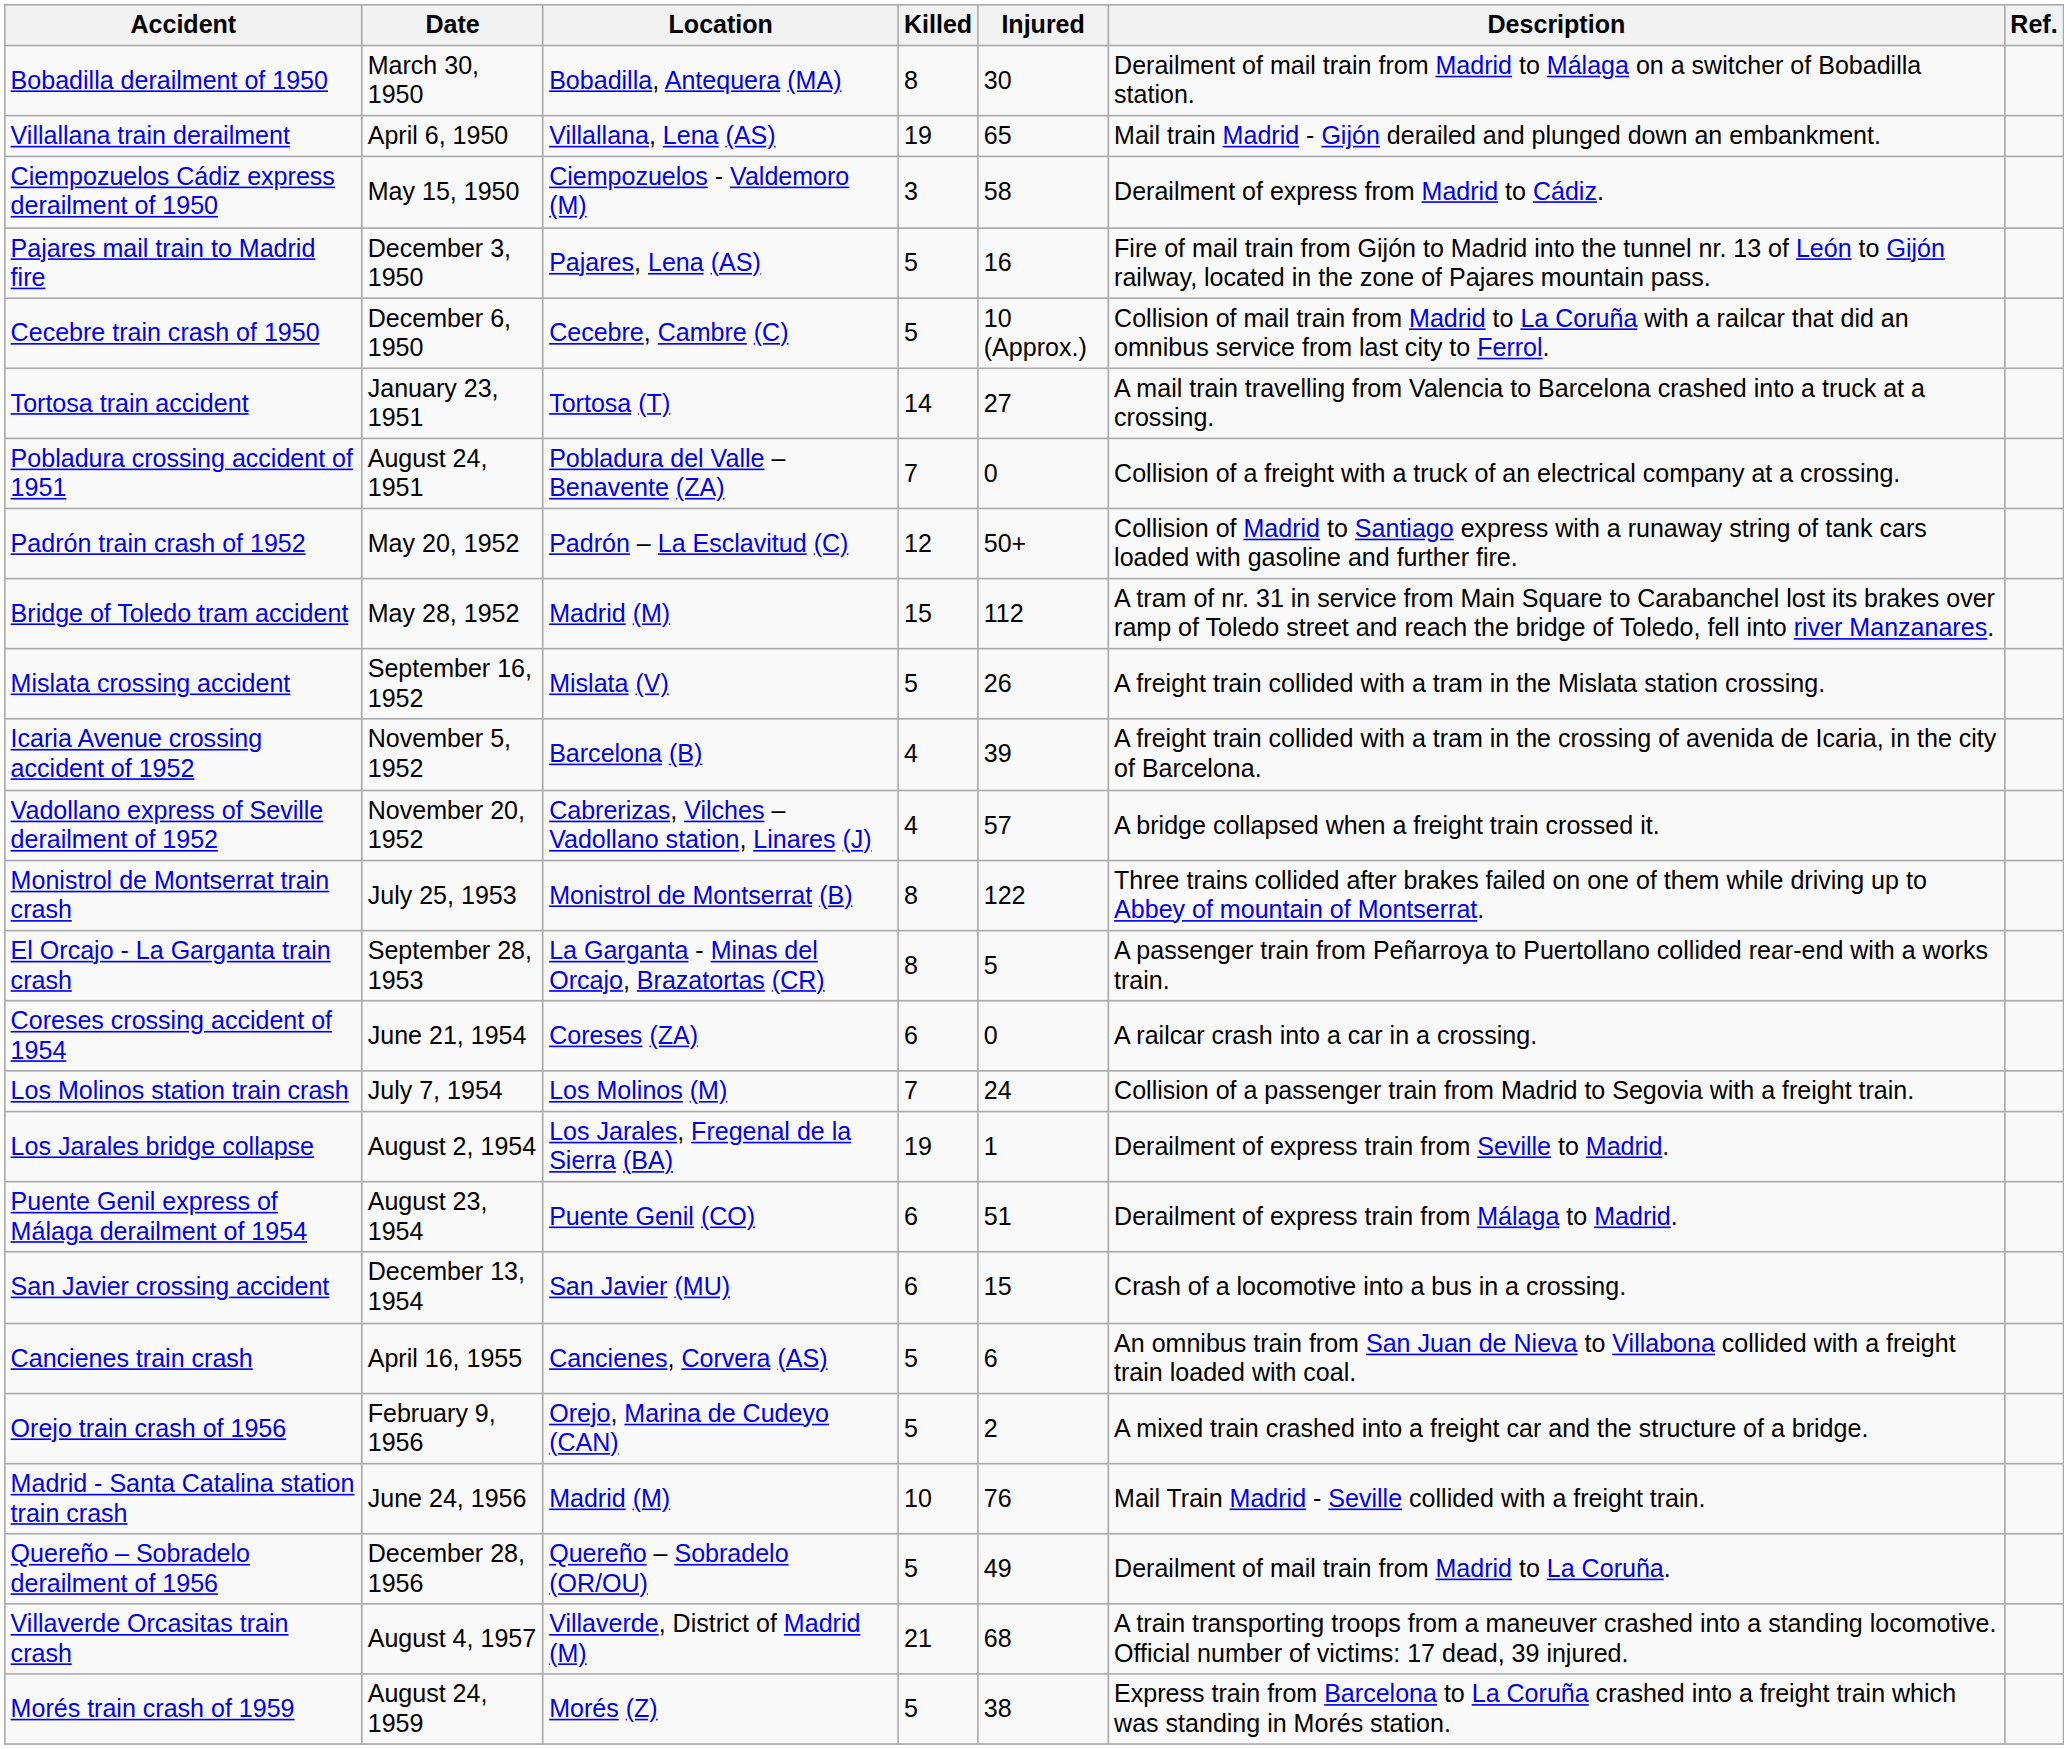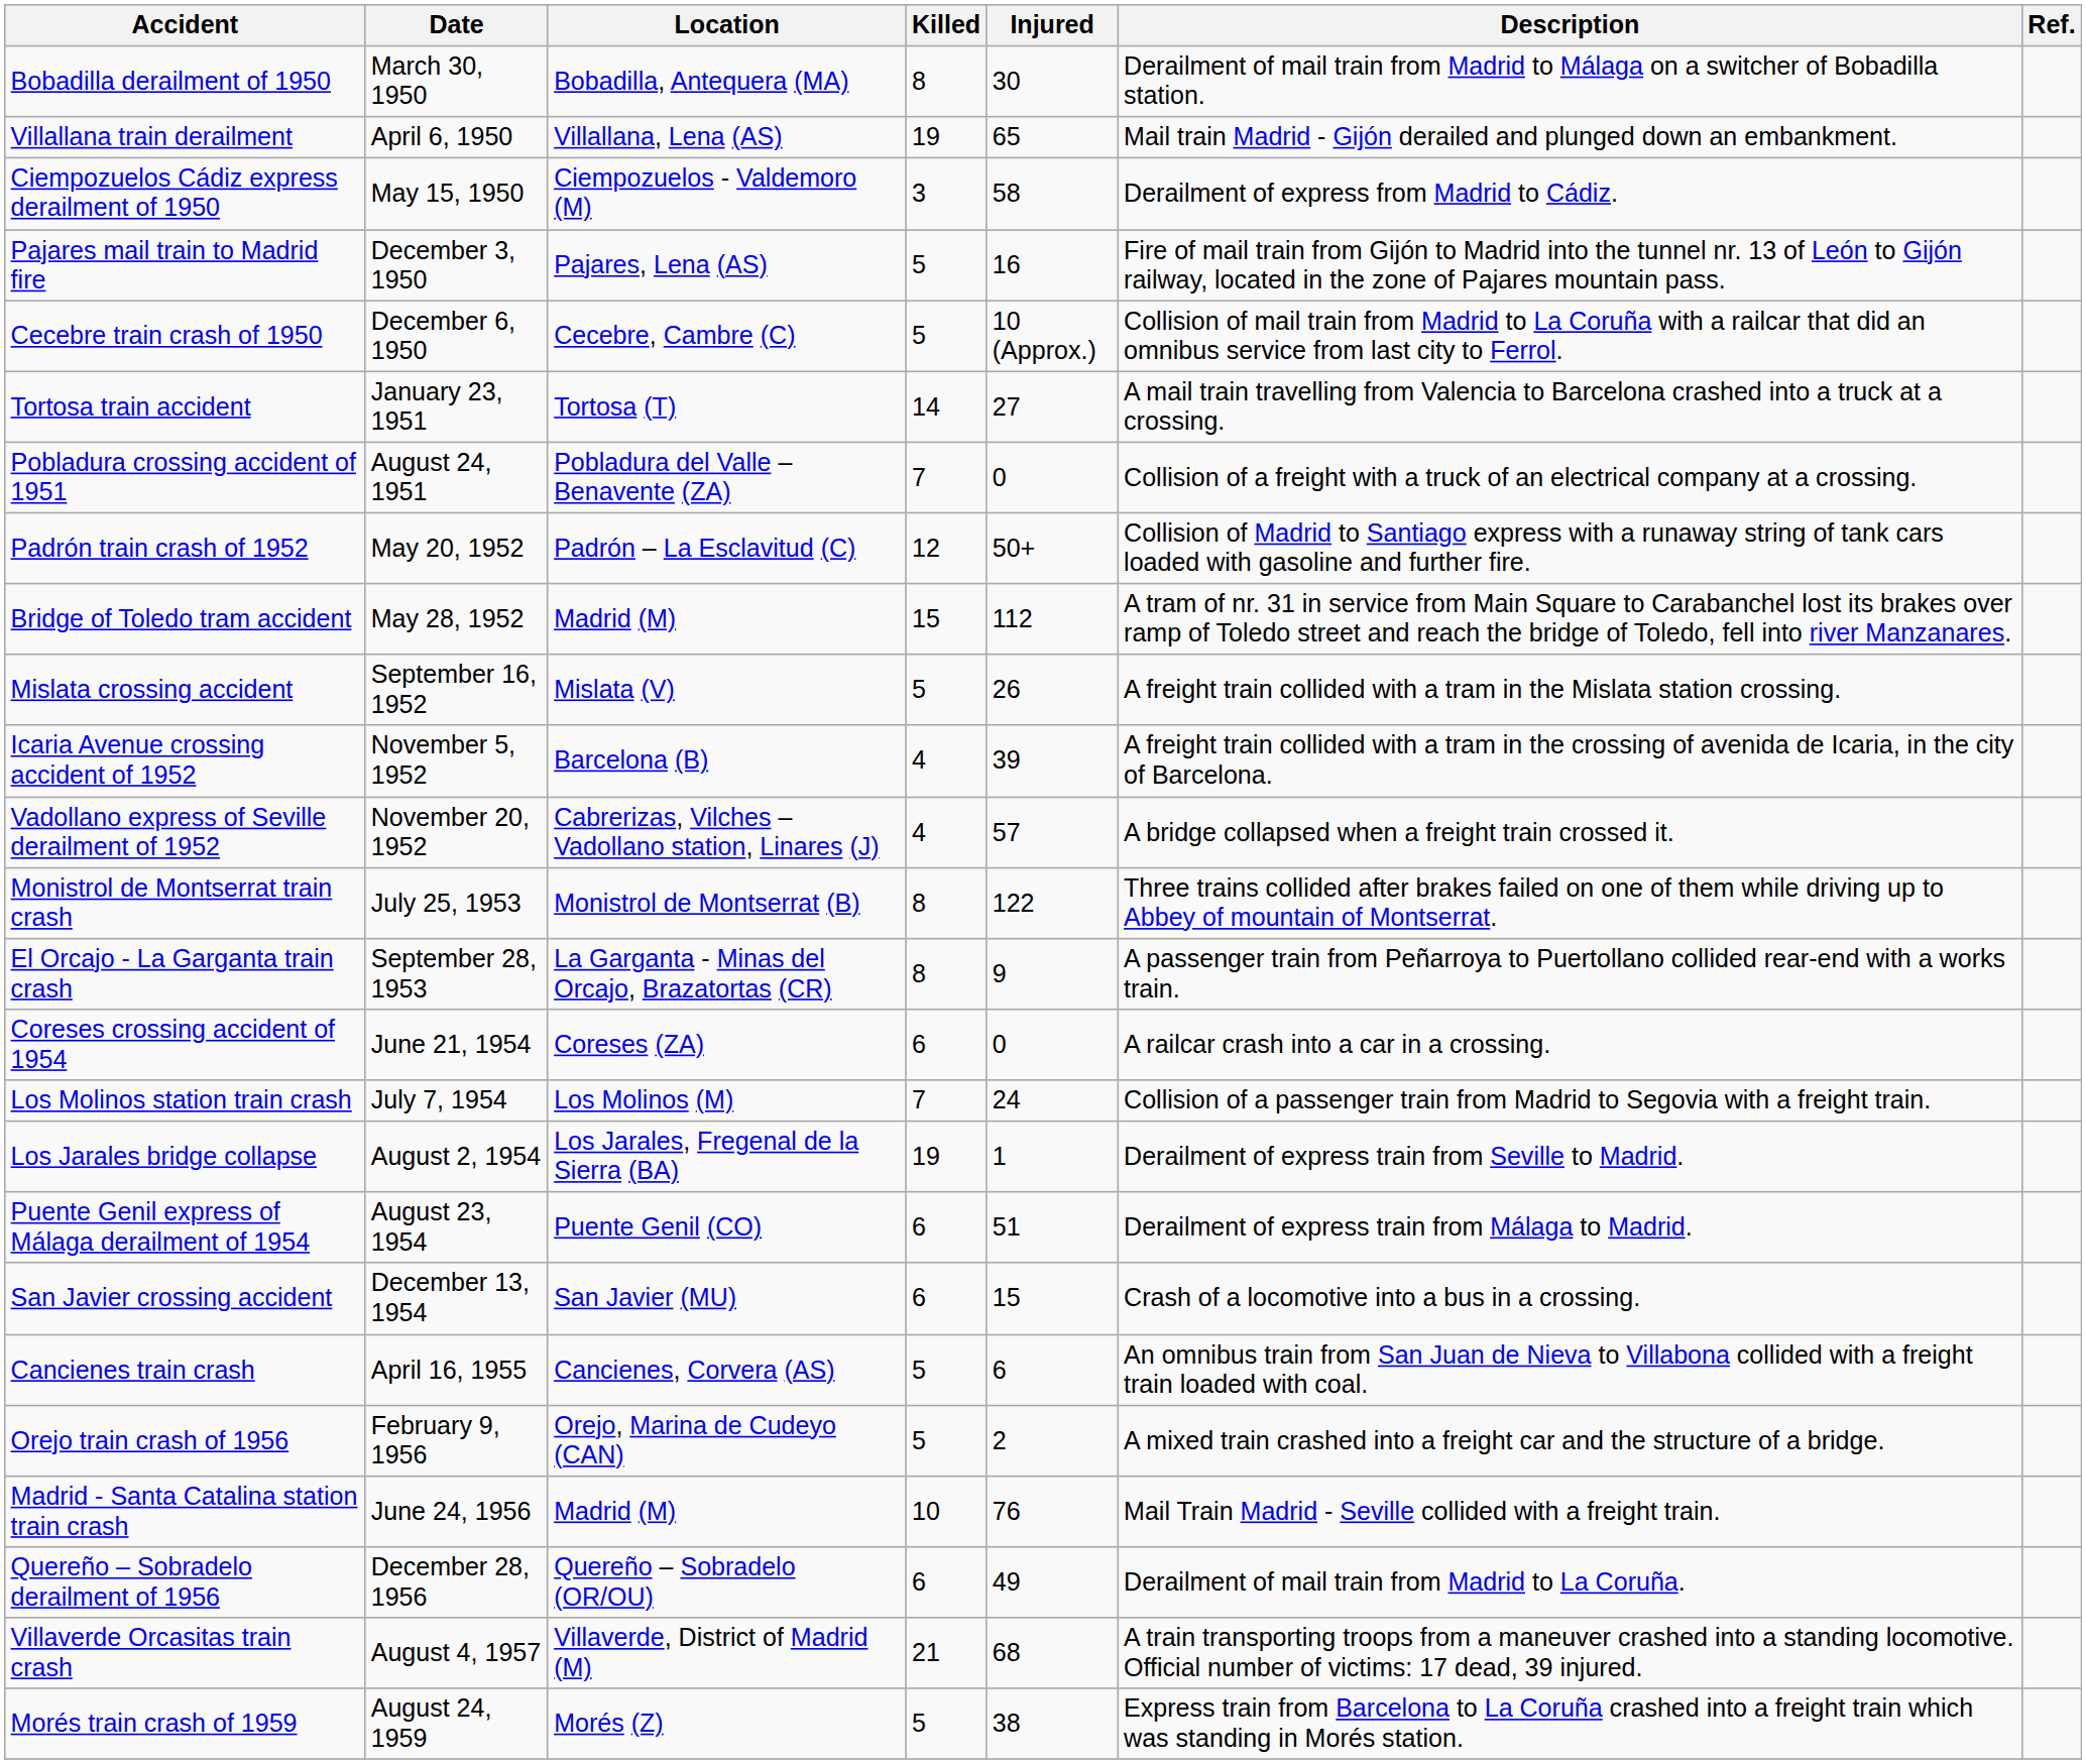El Orcajo - La Garganta train crash | Injured: 5 -> 9
Quereño – Sobradelo derailment of 1956 | Killed: 5 -> 6
